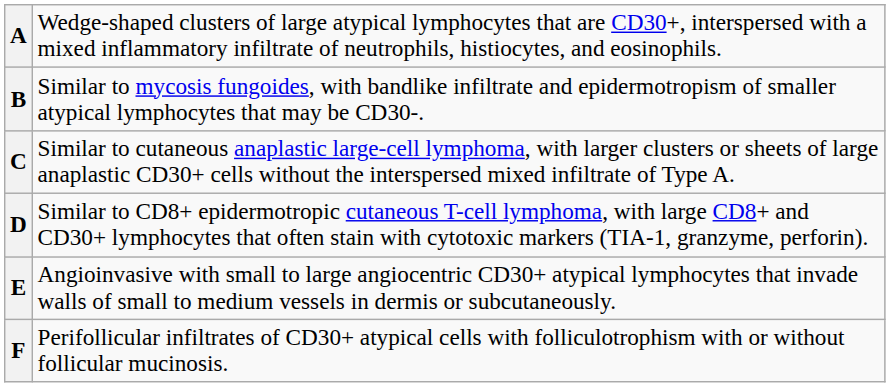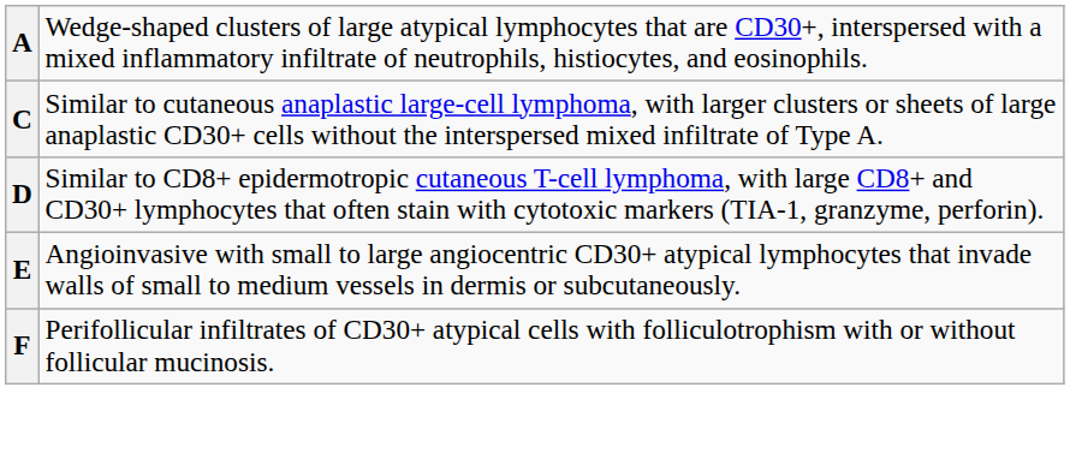- row: B | Similar to mycosis fungoides, with bandlike infiltrate and epidermotropism of smaller atypical lymphocytes that may be CD30-.
